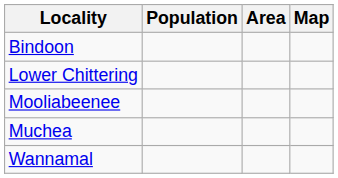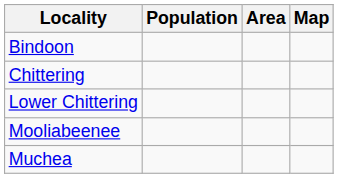+ row: Chittering
- row: Wannamal
